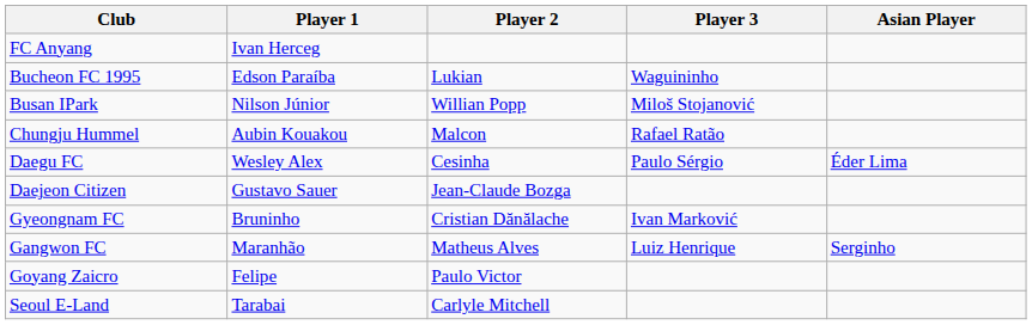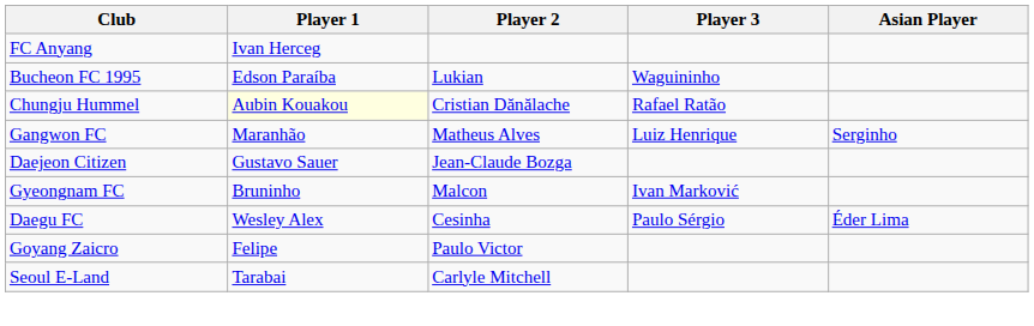- row: Busan IPark | Nilson Júnior | Willian Popp | Miloš Stojanović
Chungju Hummel | Player 1: no background -> lightyellow background
Chungju Hummel | Player 2: Malcon -> Cristian Dănălache
rows swapped: Daegu FC <-> Gangwon FC
Gyeongnam FC | Player 2: Cristian Dănălache -> Malcon
